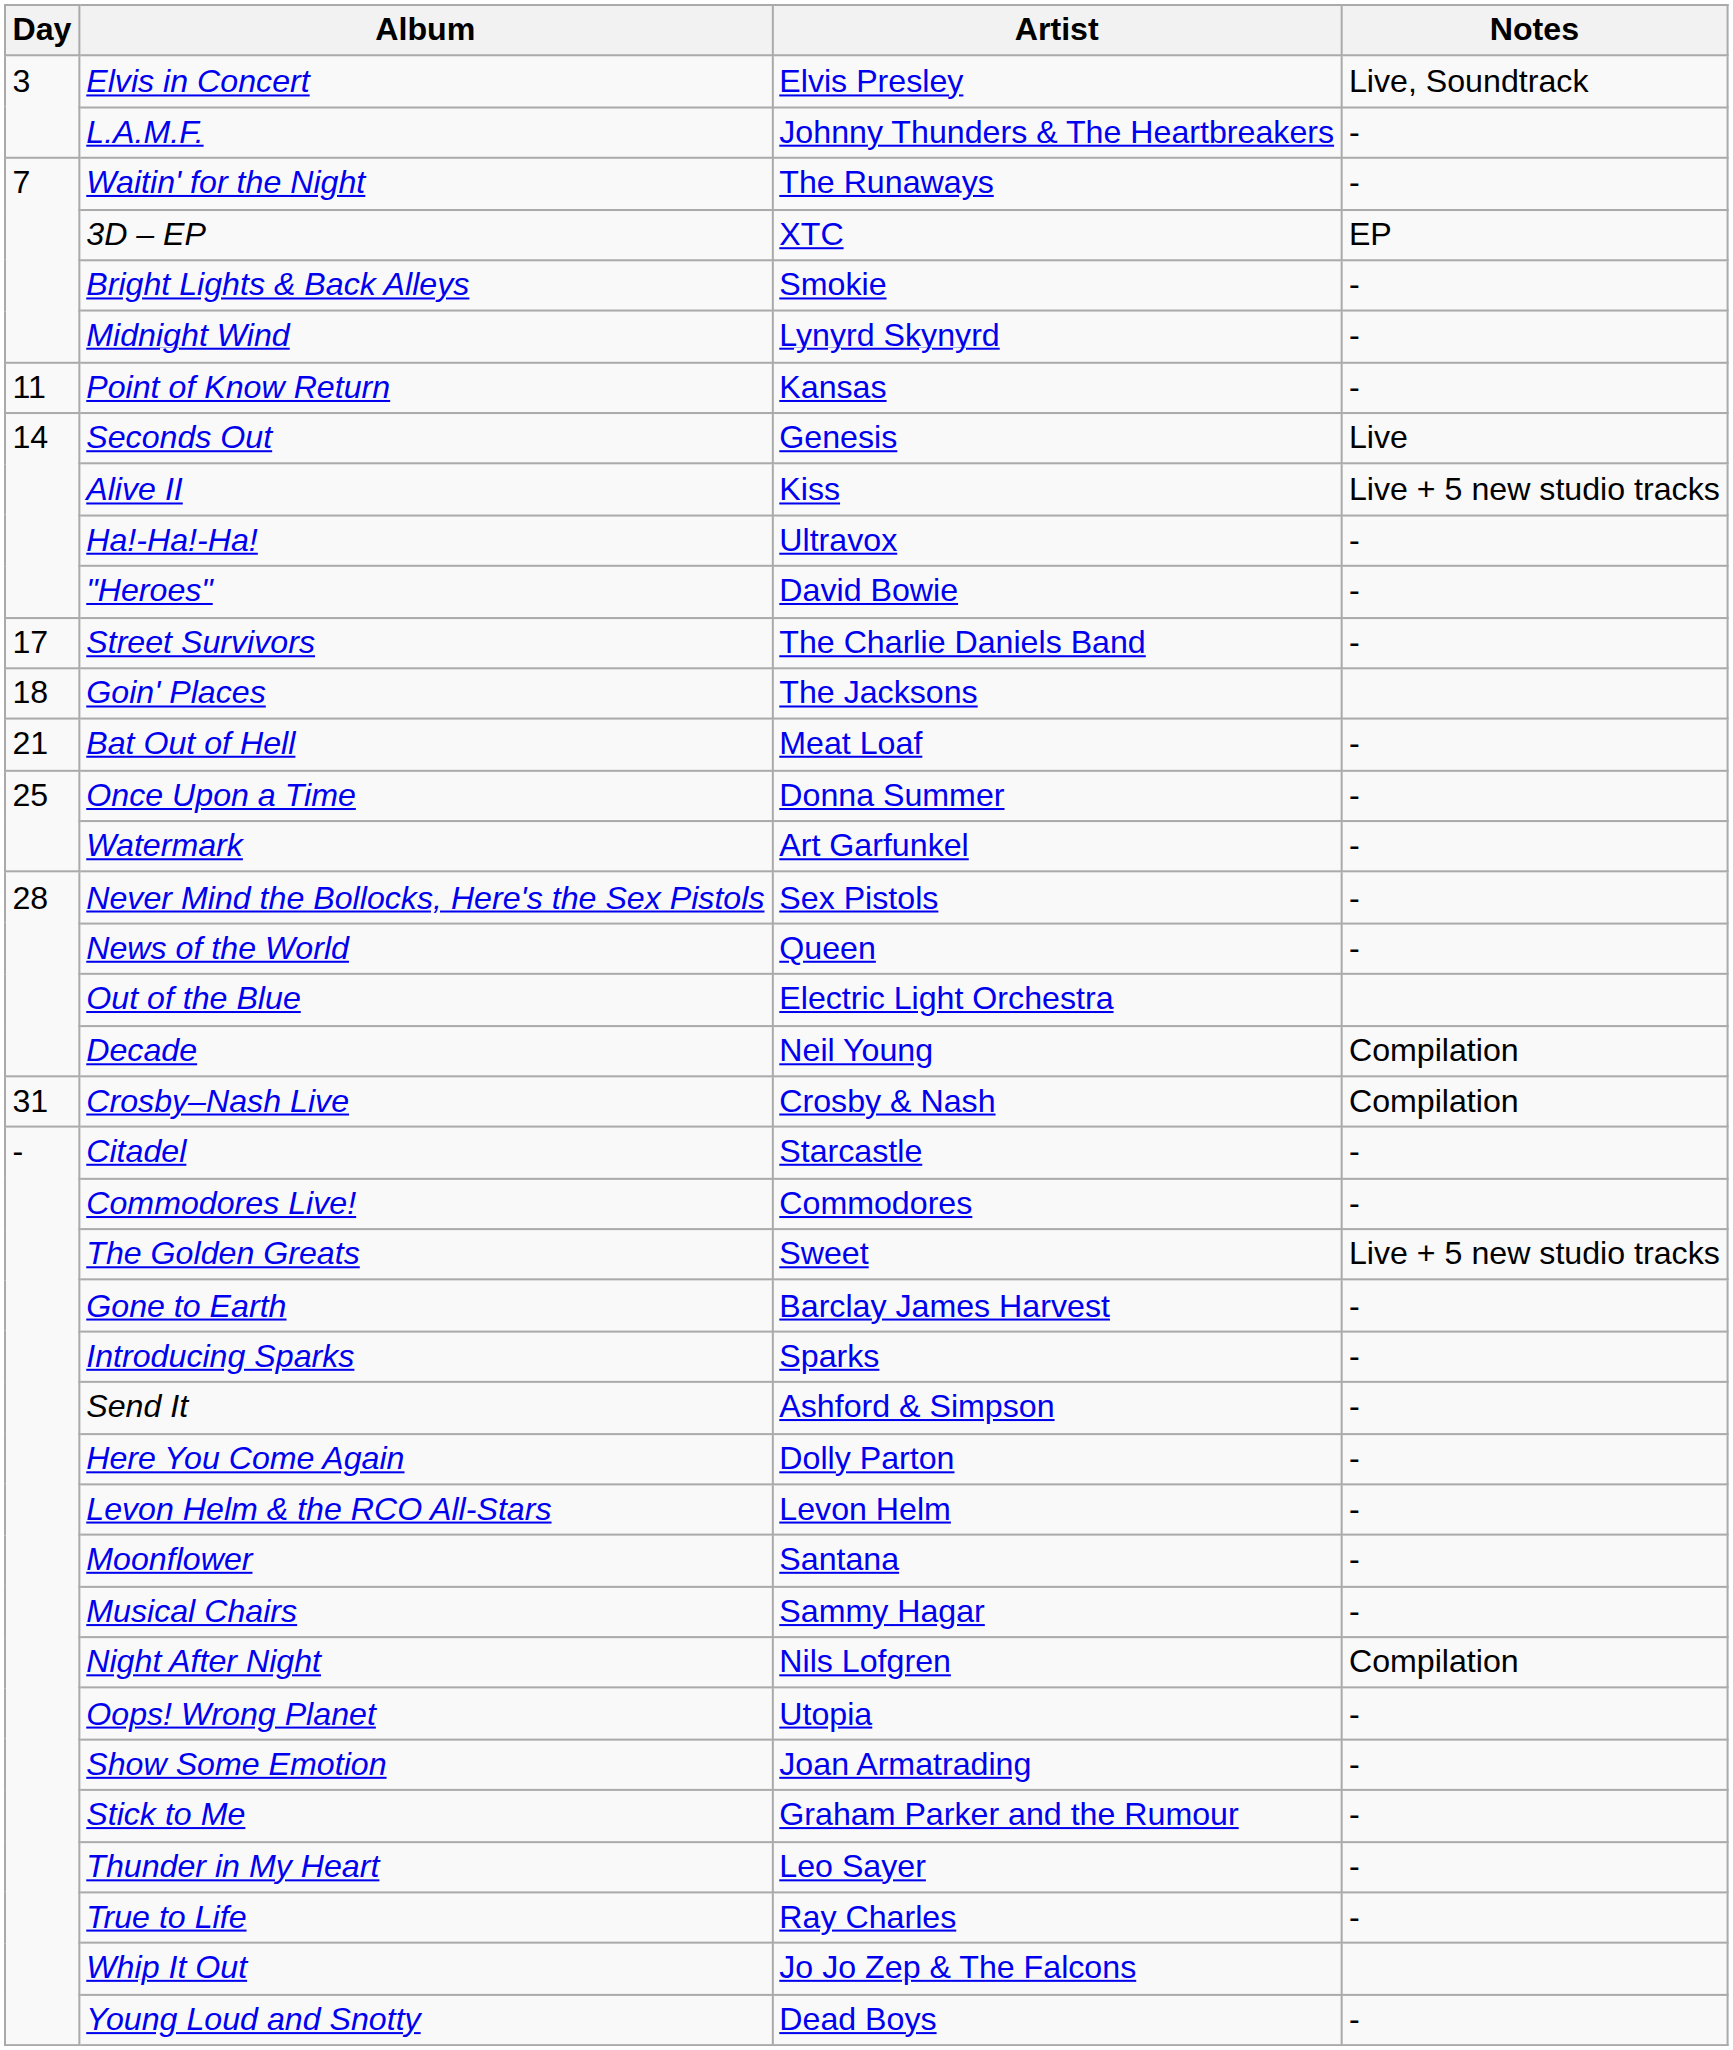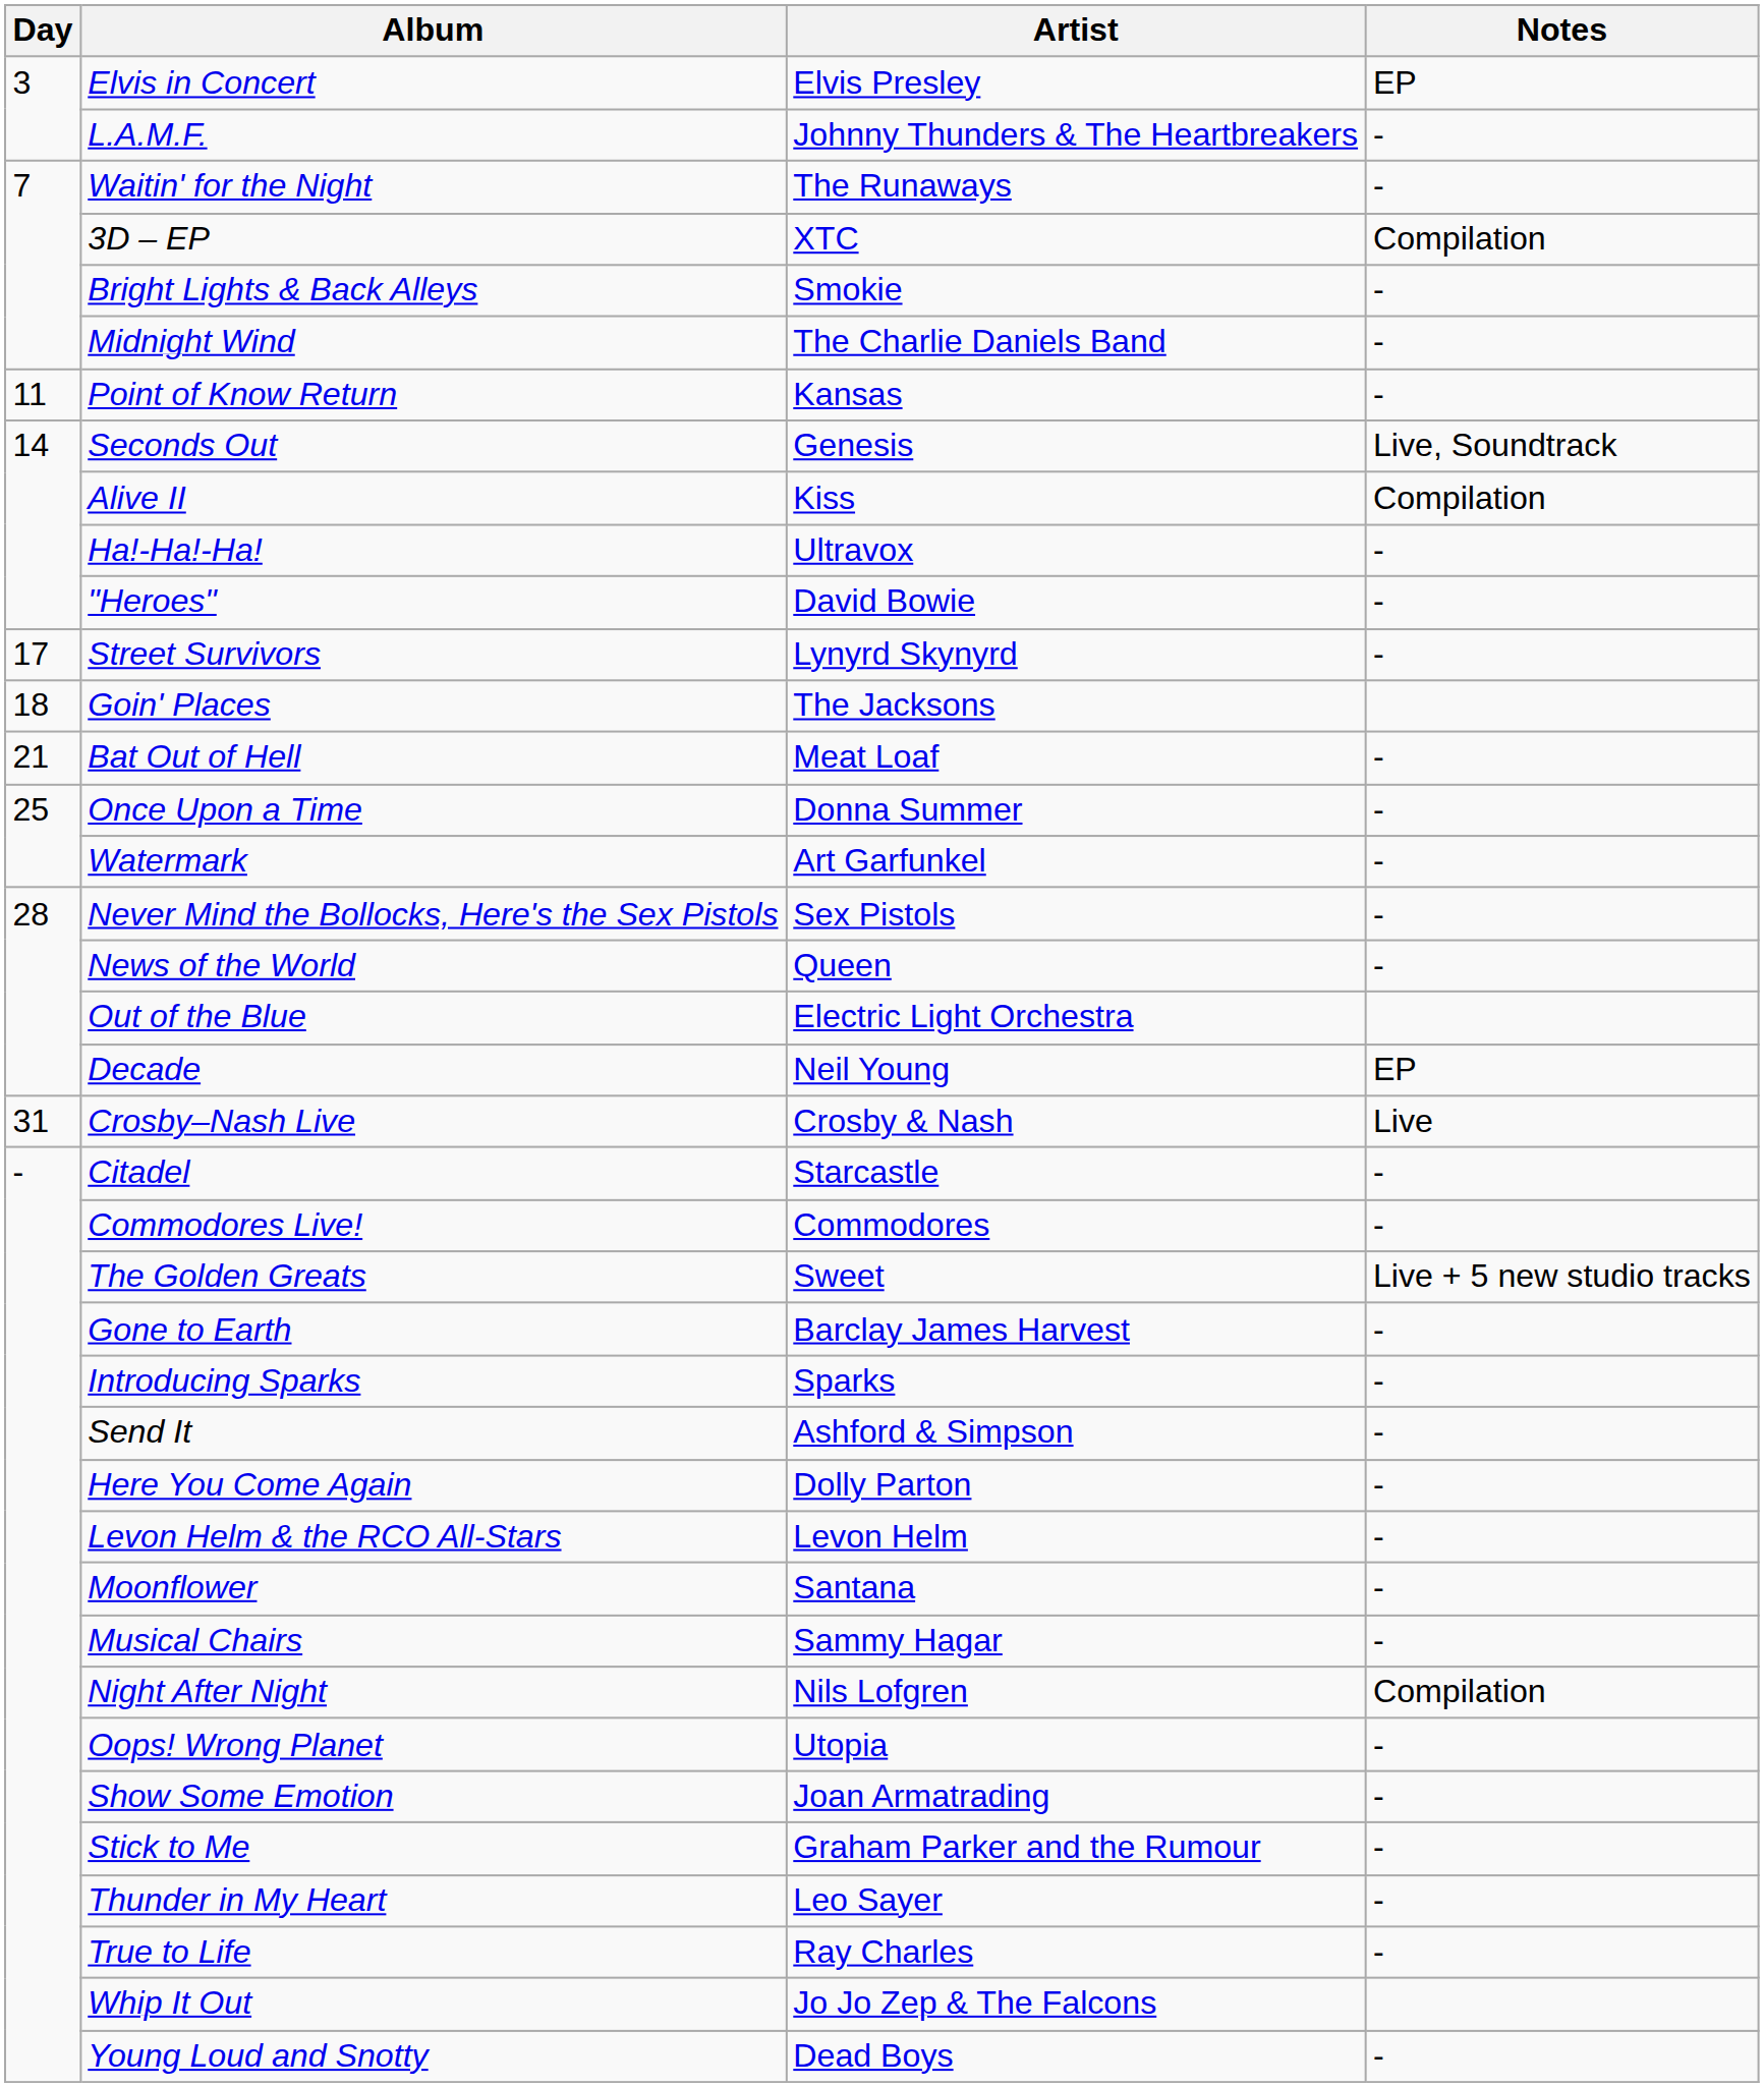Elvis in Concert | Notes: Live, Soundtrack -> EP
3D – EP | Notes: EP -> Compilation
Midnight Wind | Artist: Lynyrd Skynyrd -> The Charlie Daniels Band
Seconds Out | Notes: Live -> Live, Soundtrack
Alive II | Notes: Live + 5 new studio tracks -> Compilation
Street Survivors | Artist: The Charlie Daniels Band -> Lynyrd Skynyrd
Decade | Notes: Compilation -> EP
Crosby–Nash Live | Notes: Compilation -> Live
